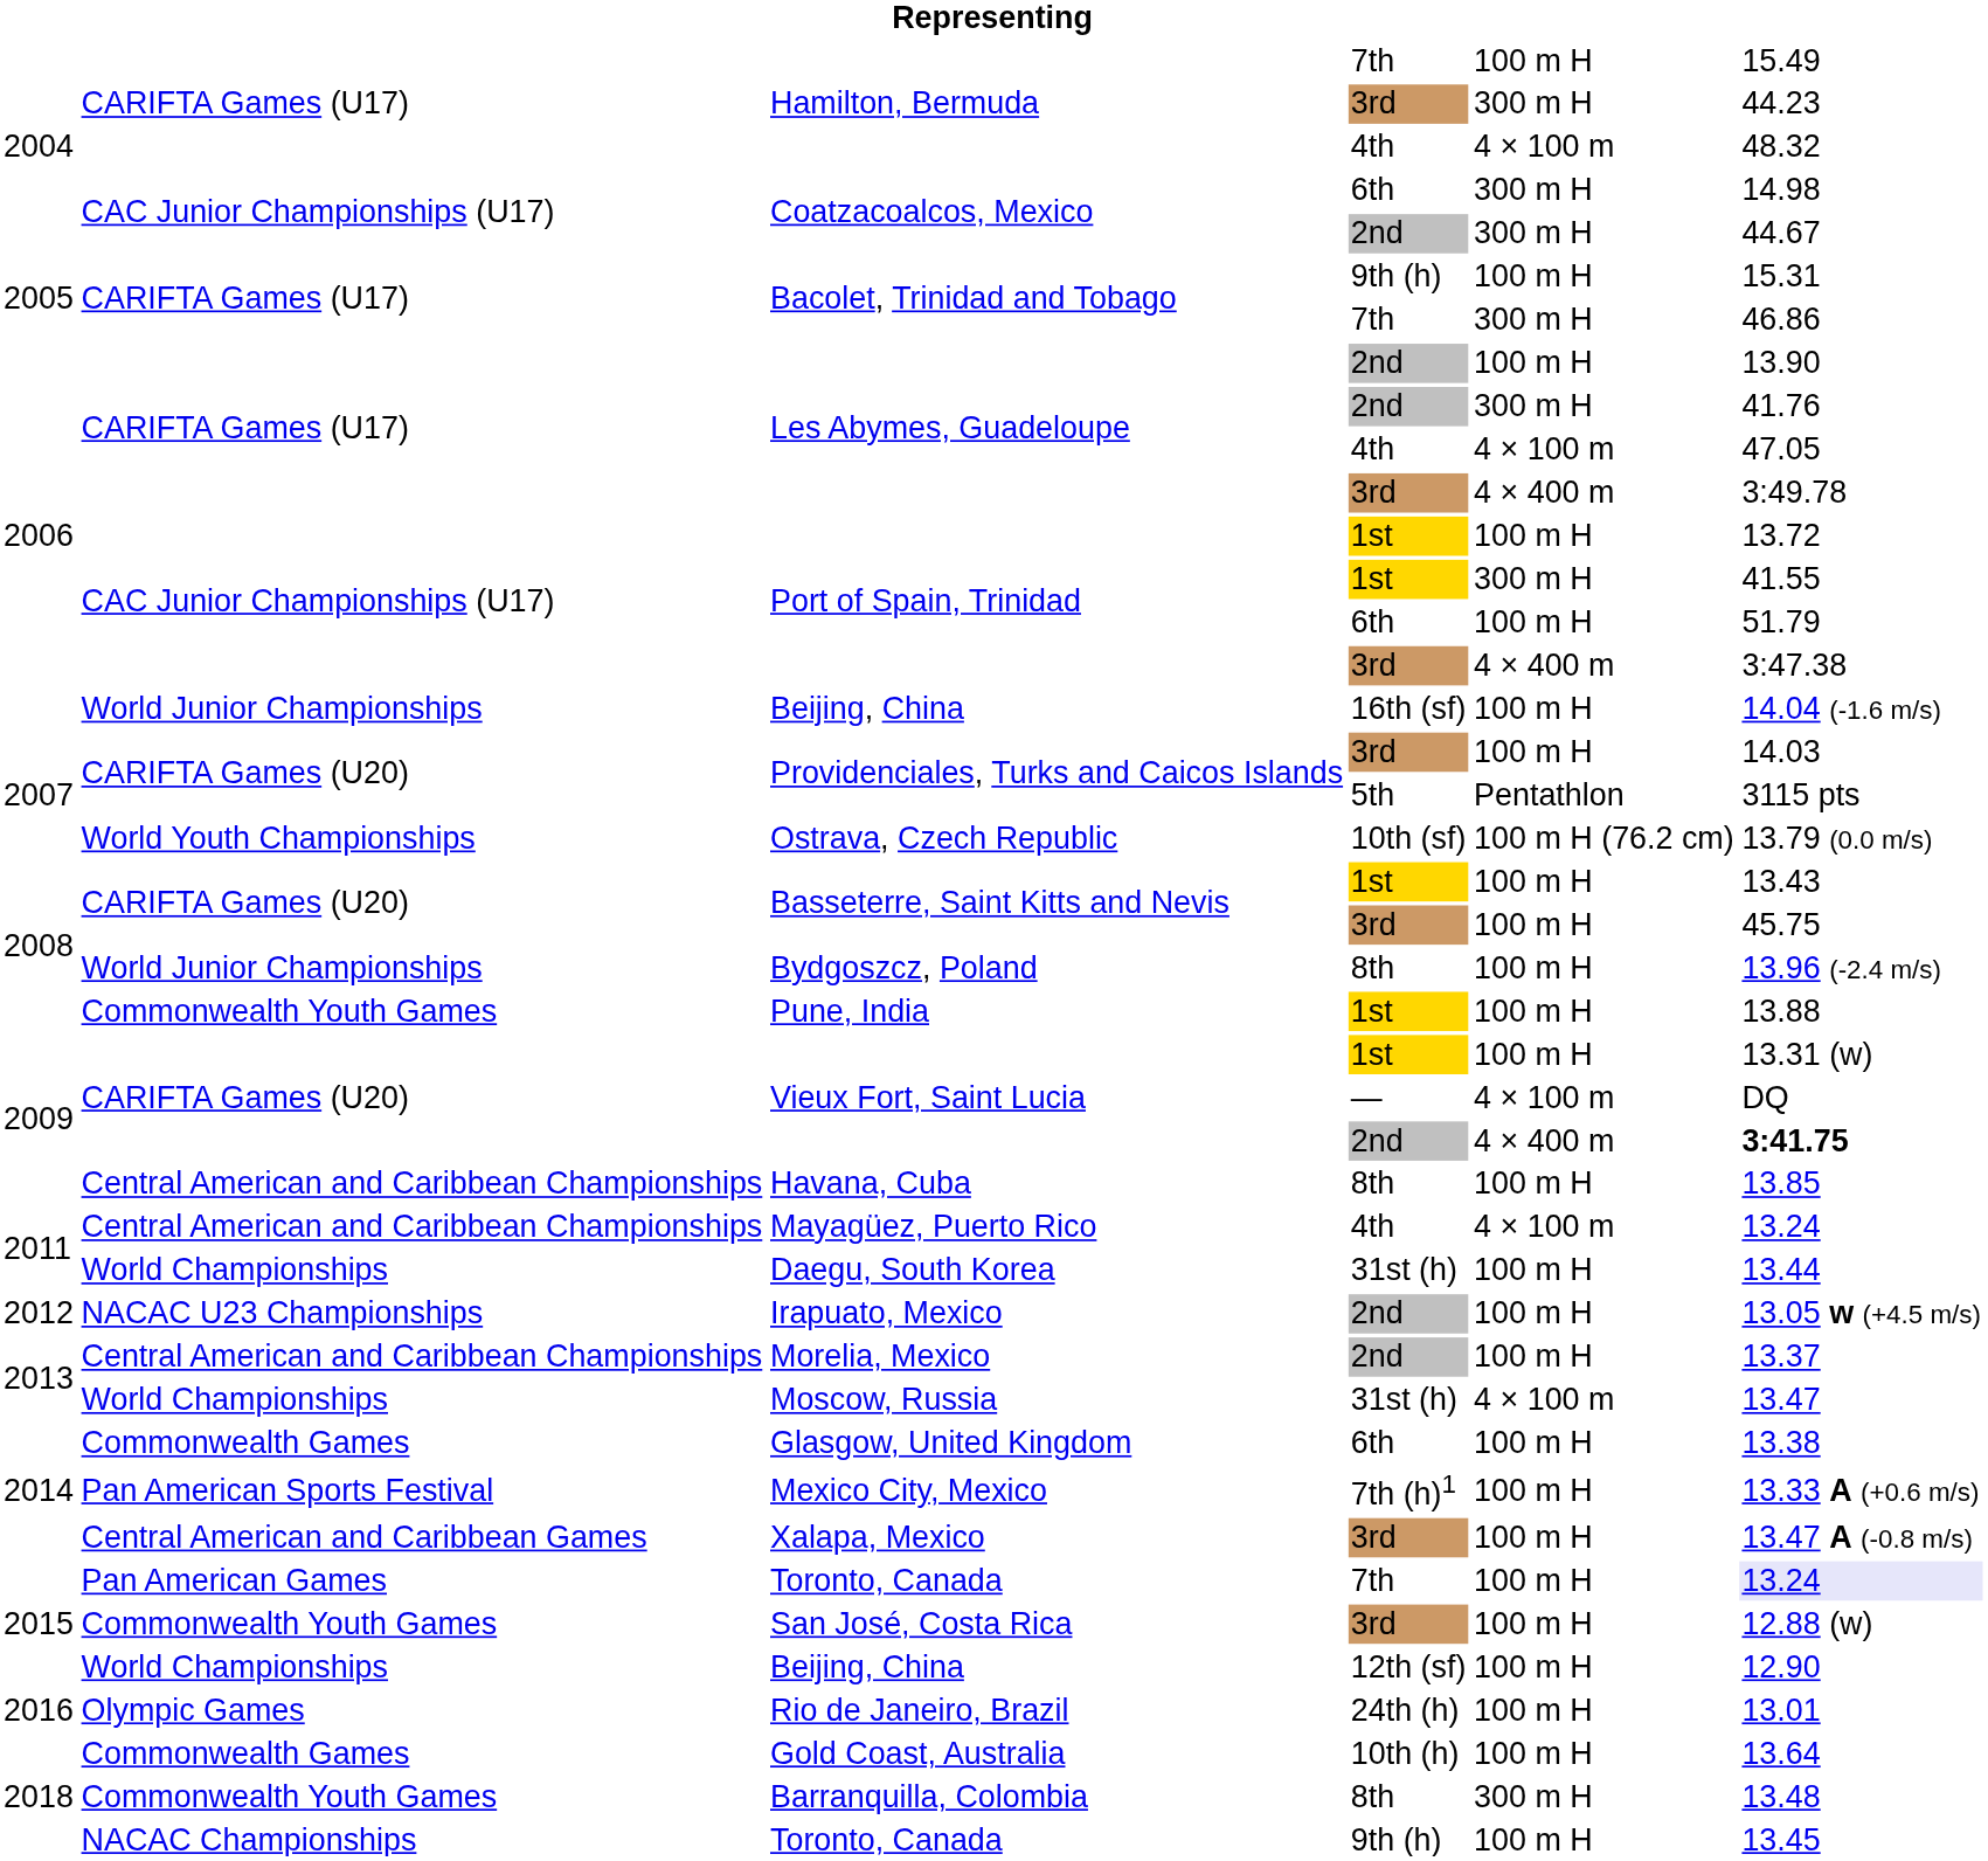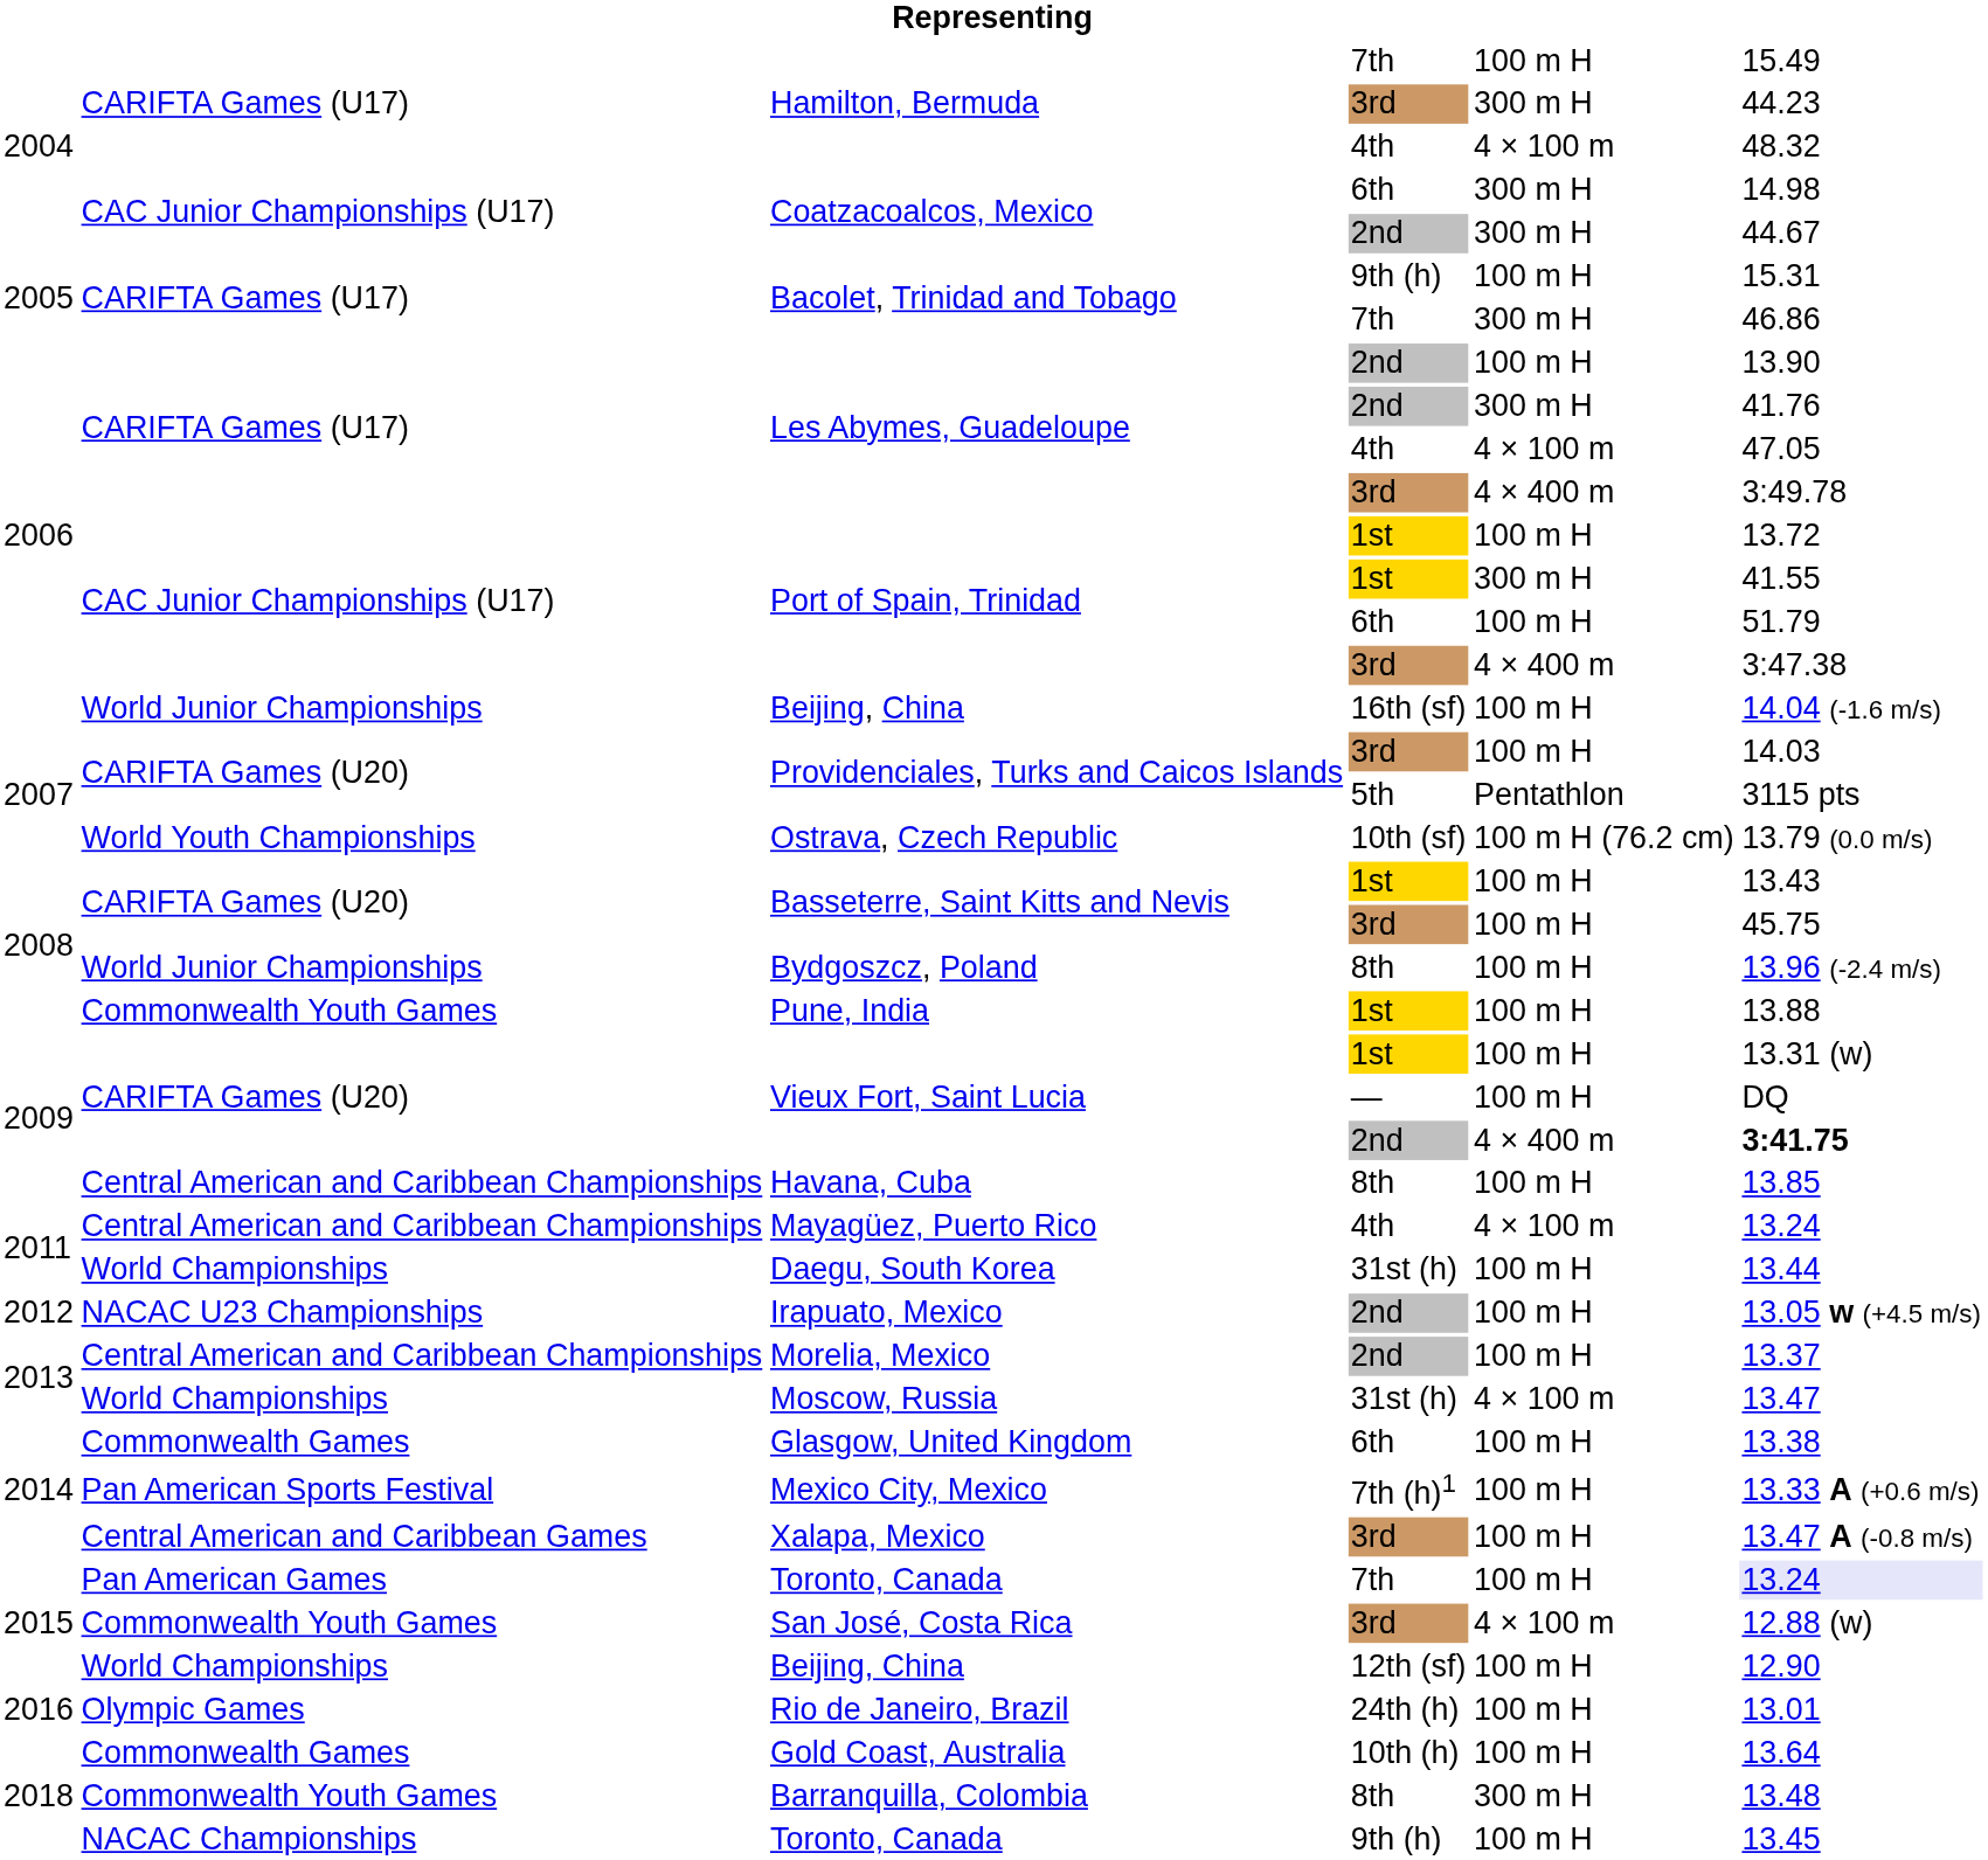Vieux Fort, Saint Lucia / — | column 5: 4 × 100 m -> 100 m H
San José, Costa Rica | column 5: 100 m H -> 4 × 100 m
